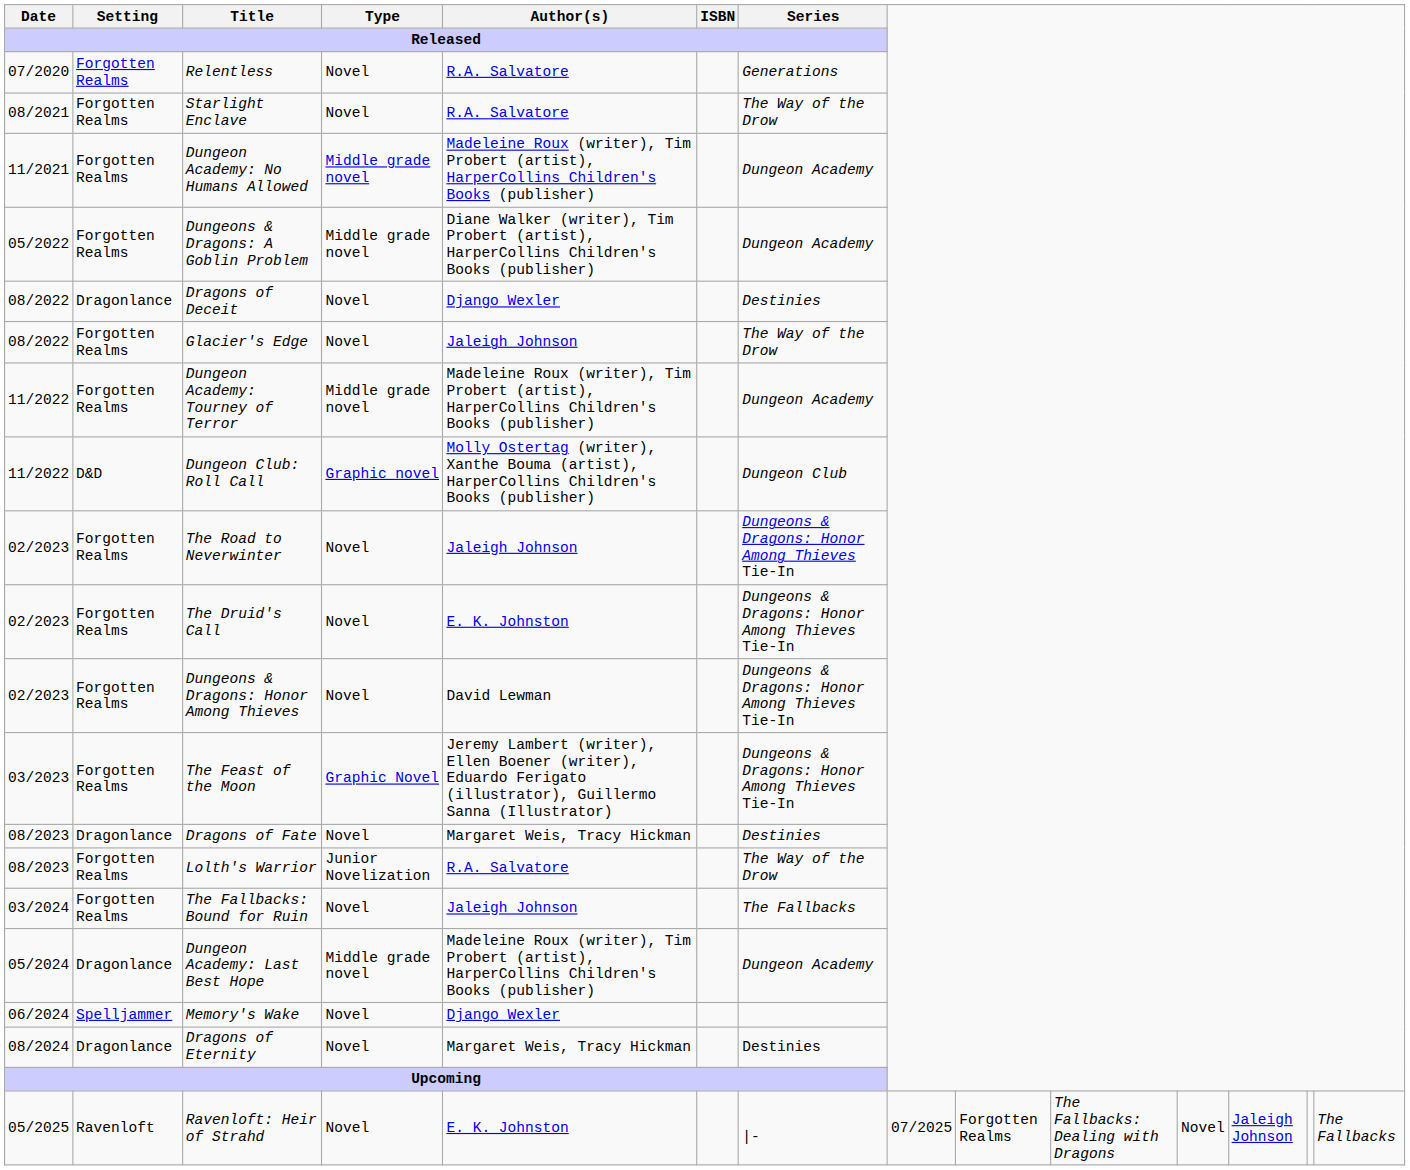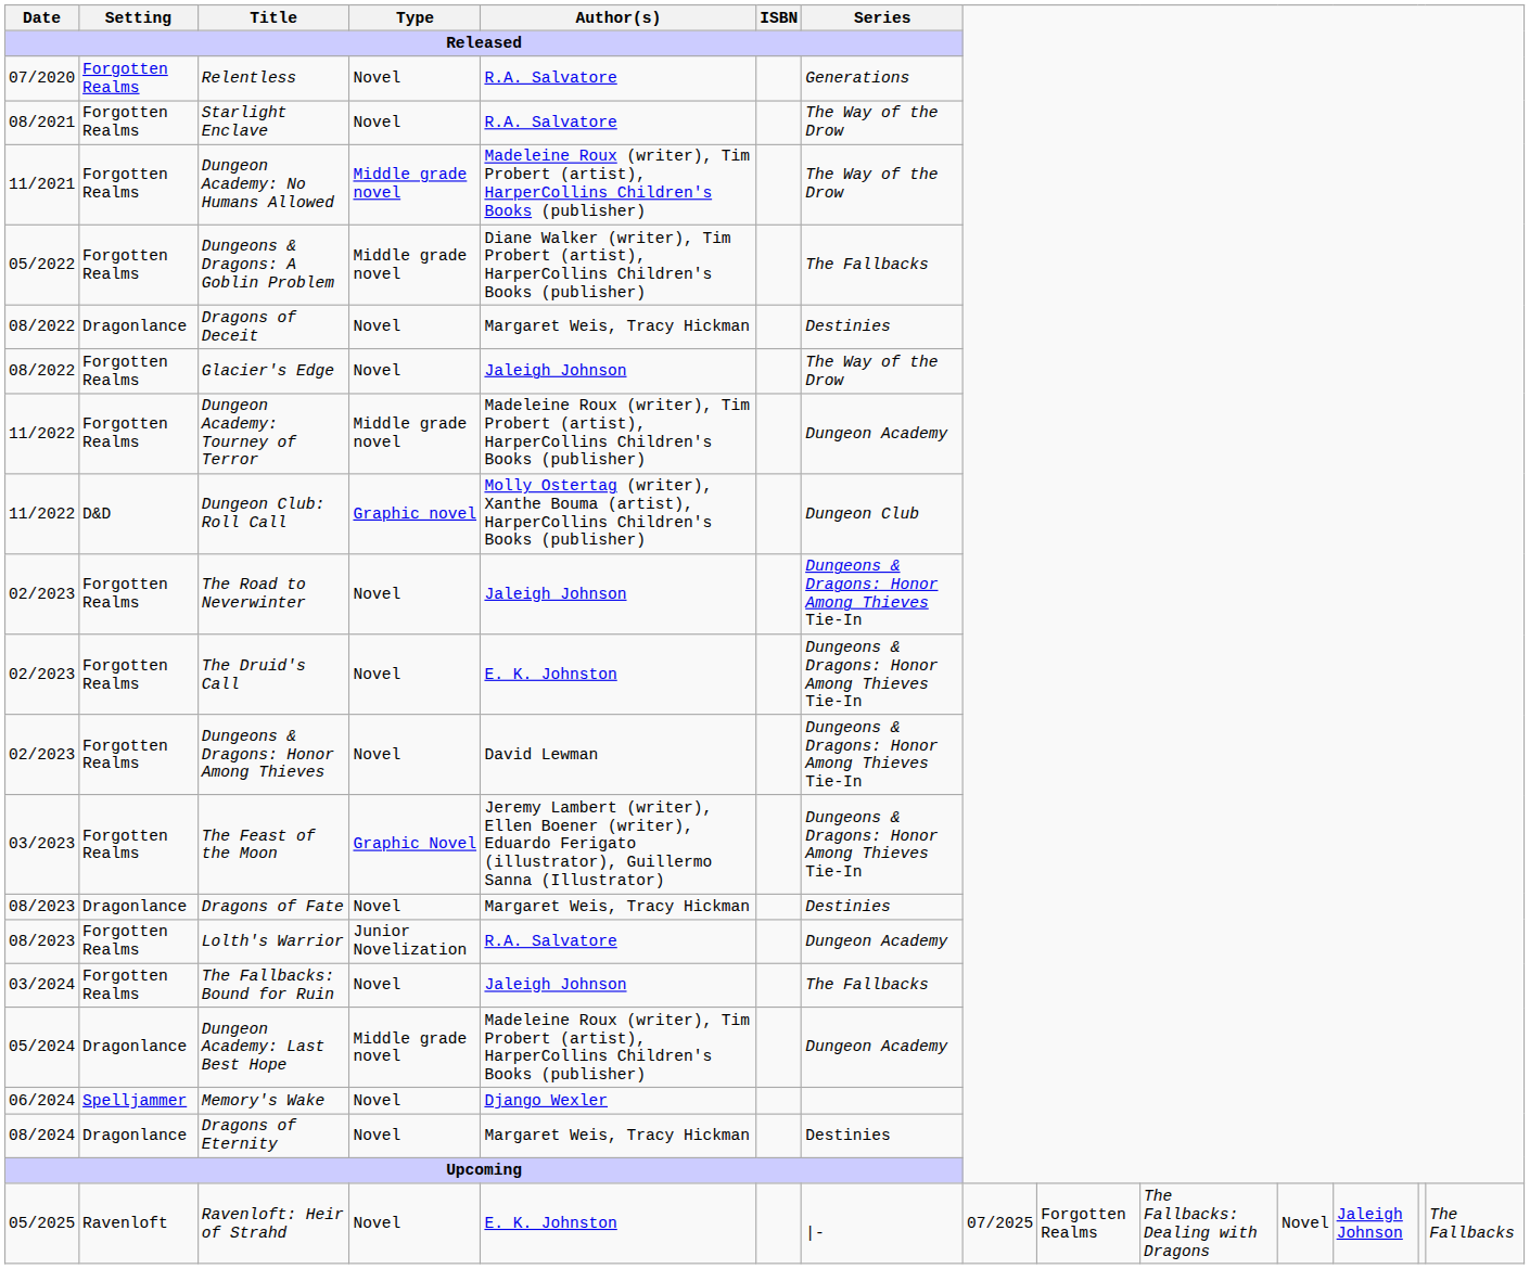Dungeon Academy: No Humans Allowed | Series / Released: Dungeon Academy -> The Way of the Drow
Dungeons & Dragons: A Goblin Problem | Series / Released: Dungeon Academy -> The Fallbacks
Dragons of Deceit | Author(s) / Released: Django Wexler -> Margaret Weis, Tracy Hickman
Lolth's Warrior | Series / Released: The Way of the Drow -> Dungeon Academy
